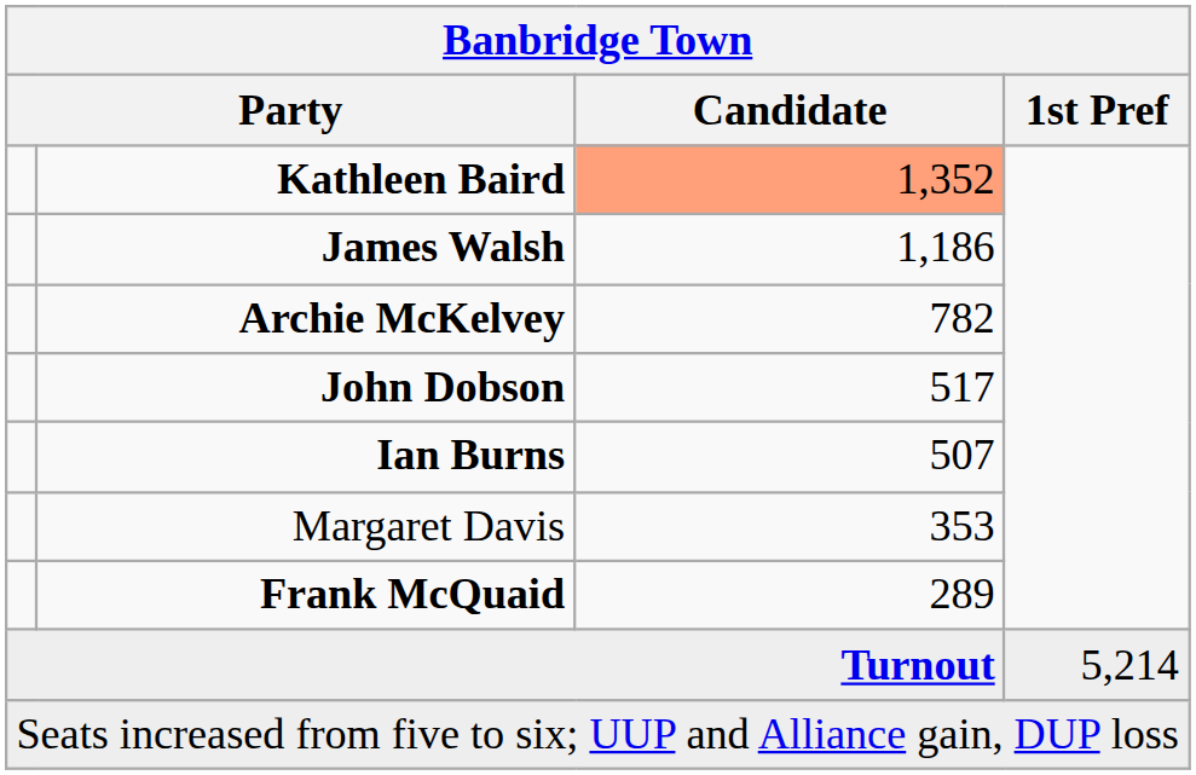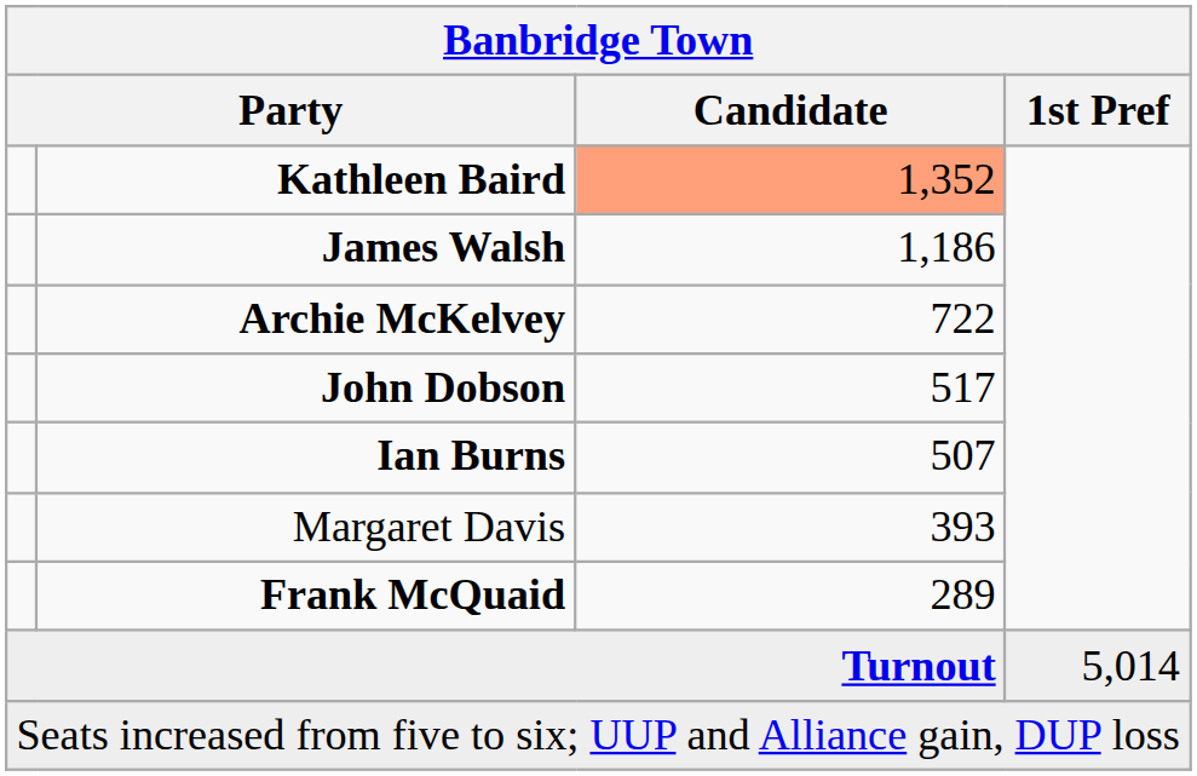Archie McKelvey | Candidate: 782 -> 722
Margaret Davis | Candidate: 353 -> 393
Turnout | 1st Pref: 5,214 -> 5,014
